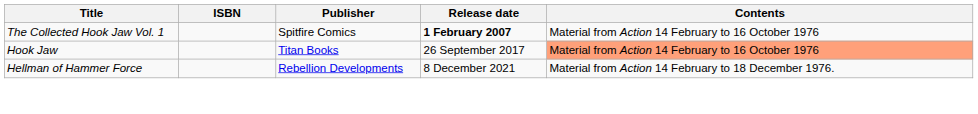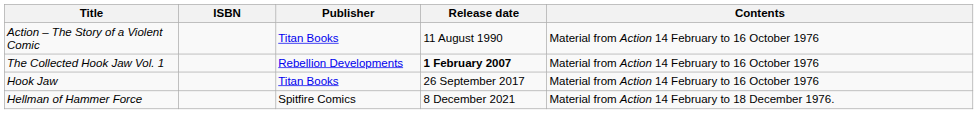+ row: Action – The Story of a Violent Comic | Titan Books | 11 August 1990 | Material from Action 14 February to 16 October 1976
The Collected Hook Jaw Vol. 1 | Publisher: Spitfire Comics -> Rebellion Developments
Hook Jaw | Contents: lightsalmon background -> no background
Hellman of Hammer Force | Publisher: Rebellion Developments -> Spitfire Comics
